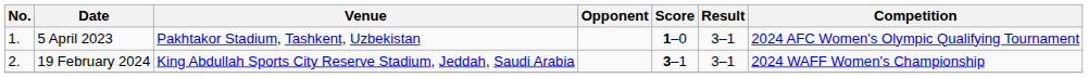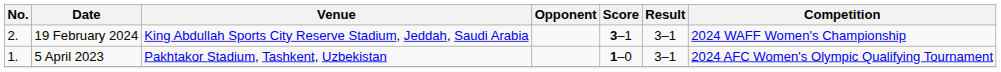rows swapped: 5 April 2023 <-> 19 February 2024
